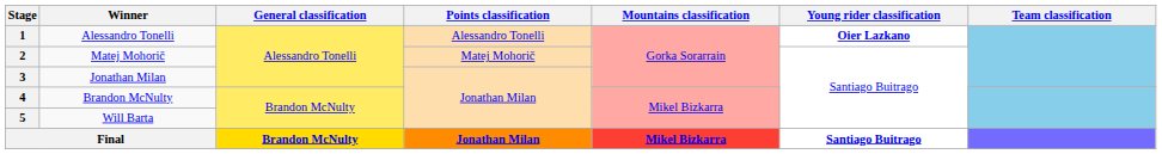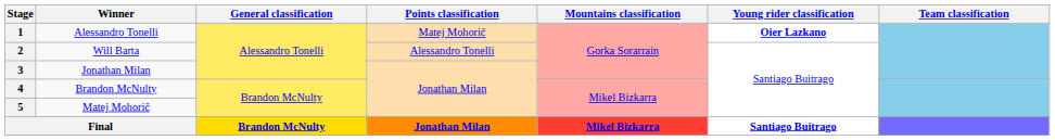1 | Points classification: Alessandro Tonelli -> Matej Mohorič
2 | Winner: Matej Mohorič -> Will Barta
2 | Points classification: Matej Mohorič -> Alessandro Tonelli
5 | Winner: Will Barta -> Matej Mohorič
